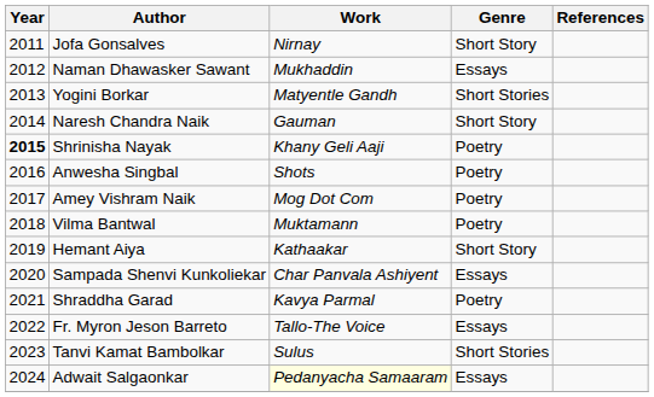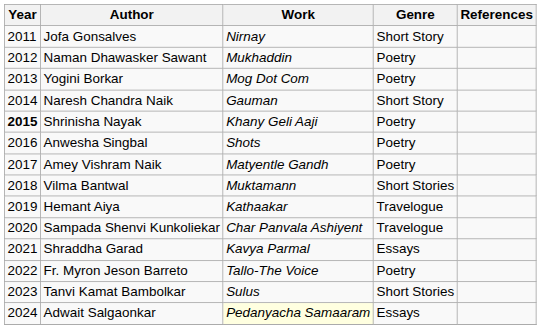Naman Dhawasker Sawant | Genre: Essays -> Poetry
Yogini Borkar | Work: Matyentle Gandh -> Mog Dot Com
Yogini Borkar | Genre: Short Stories -> Poetry
Amey Vishram Naik | Work: Mog Dot Com -> Matyentle Gandh
Vilma Bantwal | Genre: Poetry -> Short Stories
Hemant Aiya | Genre: Short Story -> Travelogue
Sampada Shenvi Kunkoliekar | Genre: Essays -> Travelogue
Shraddha Garad | Genre: Poetry -> Essays
Fr. Myron Jeson Barreto | Genre: Essays -> Poetry
